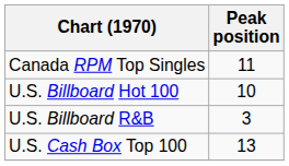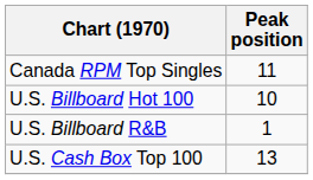U.S. Billboard R&B | Peak position: 3 -> 1
